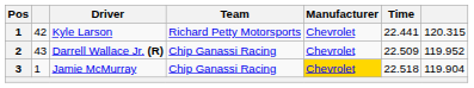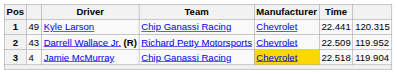Kyle Larson | column 2: 42 -> 49
Kyle Larson | Team: Richard Petty Motorsports -> Chip Ganassi Racing
Darrell Wallace Jr. (R) | Team: Chip Ganassi Racing -> Richard Petty Motorsports
Jamie McMurray | column 2: 1 -> 4
